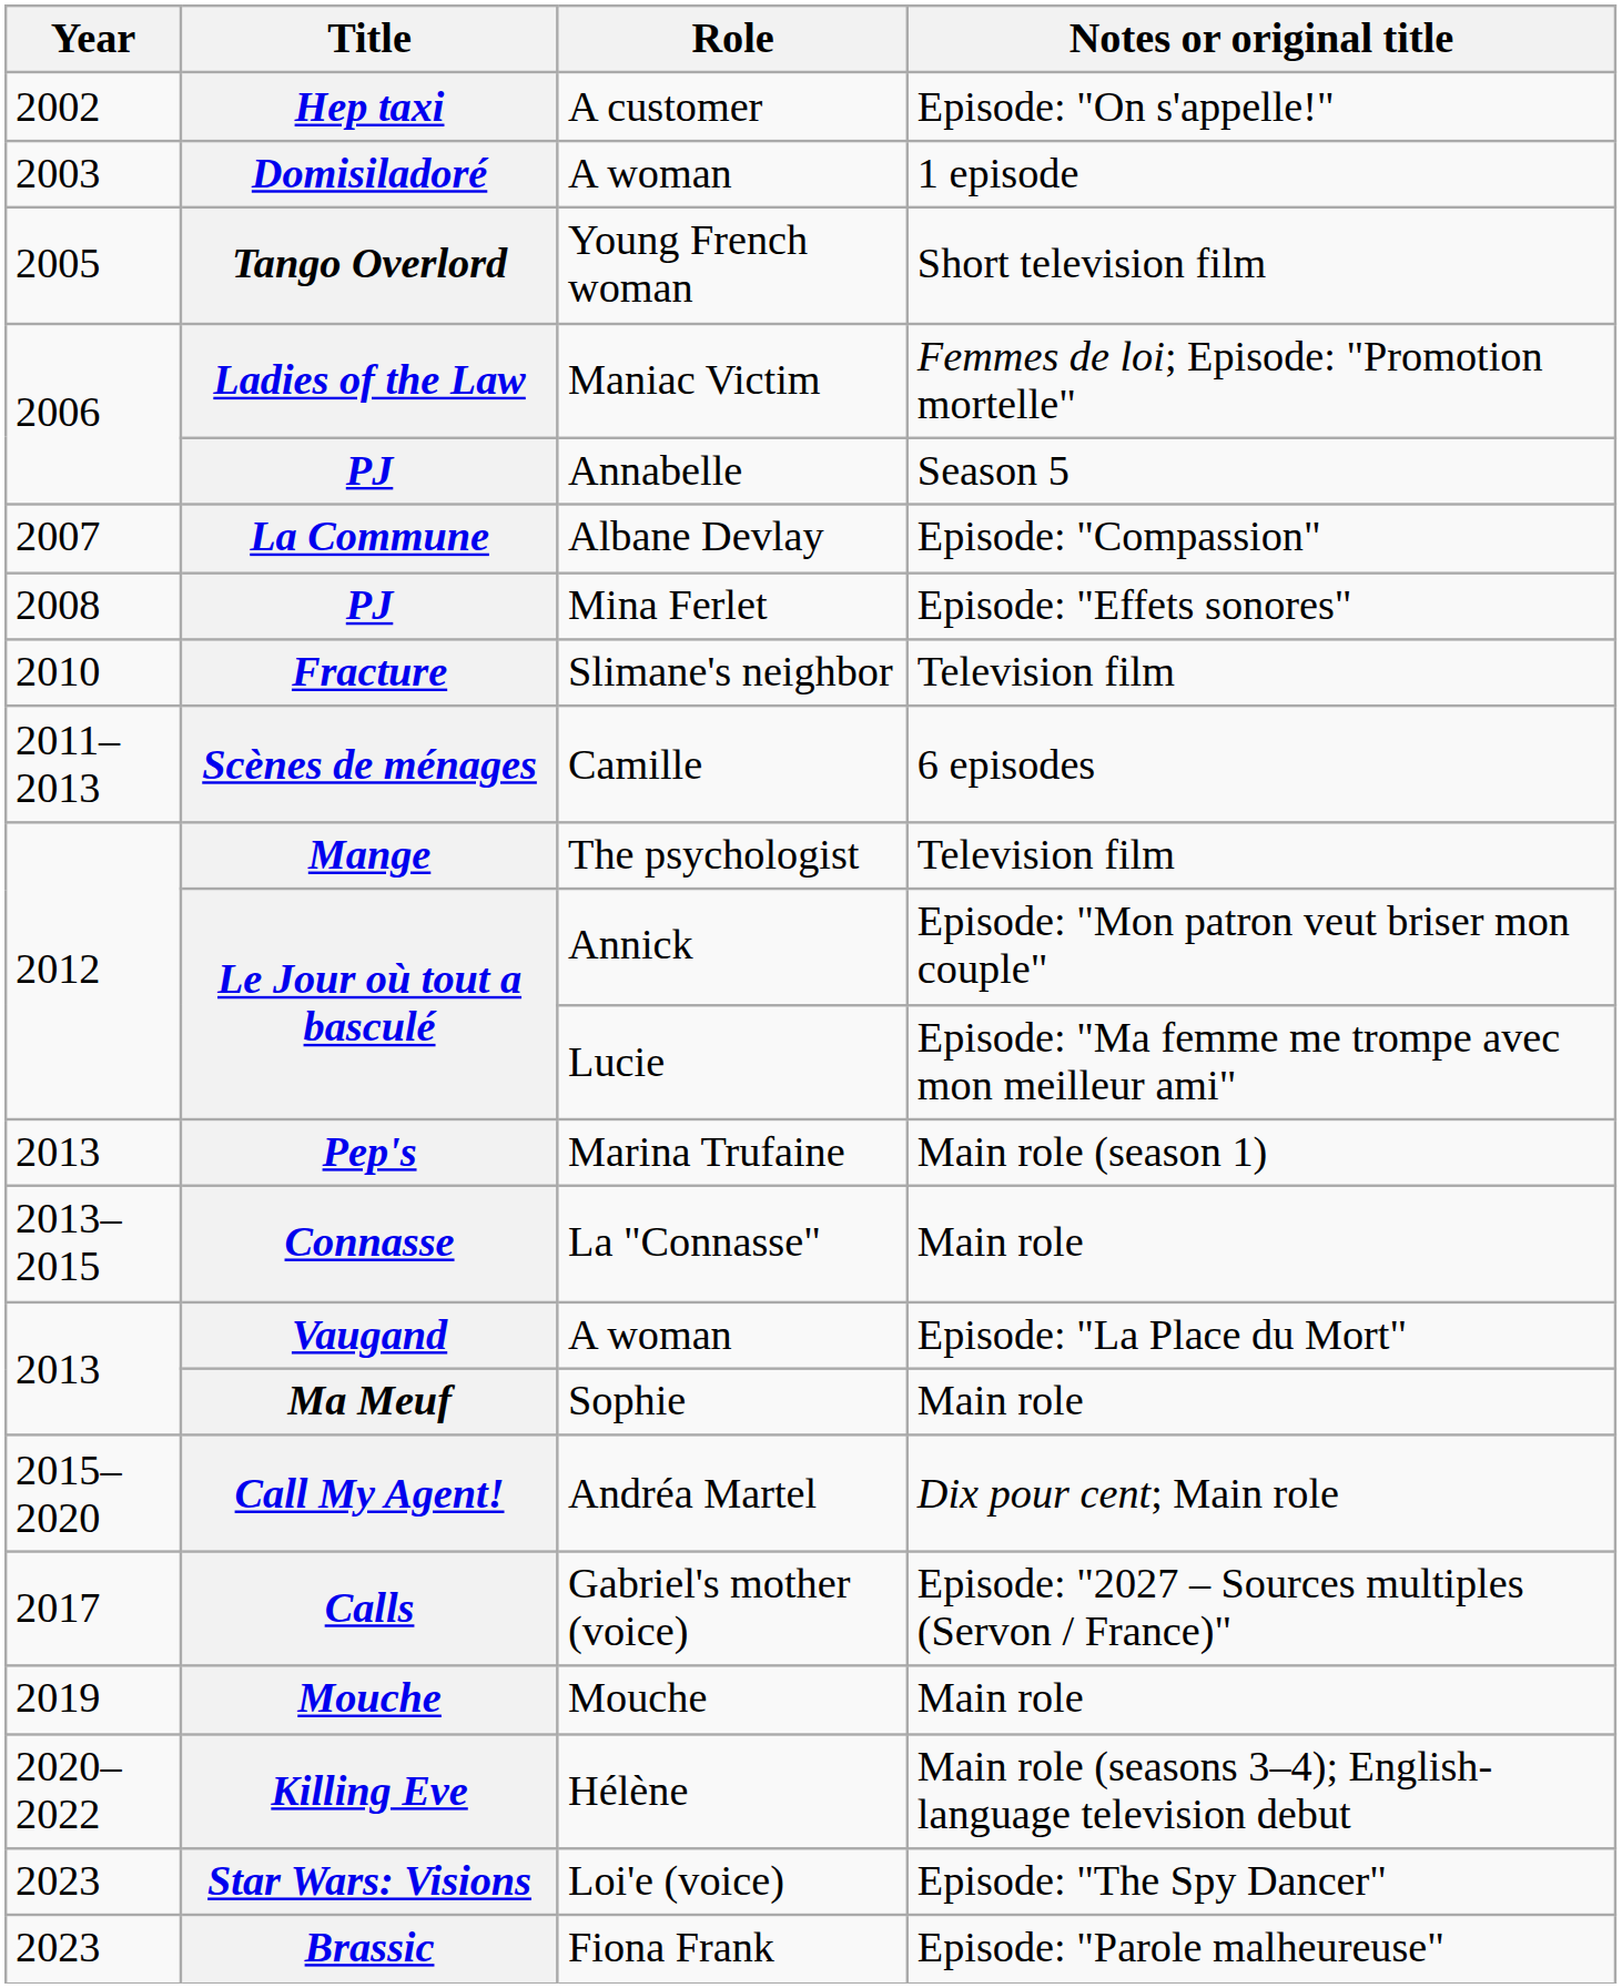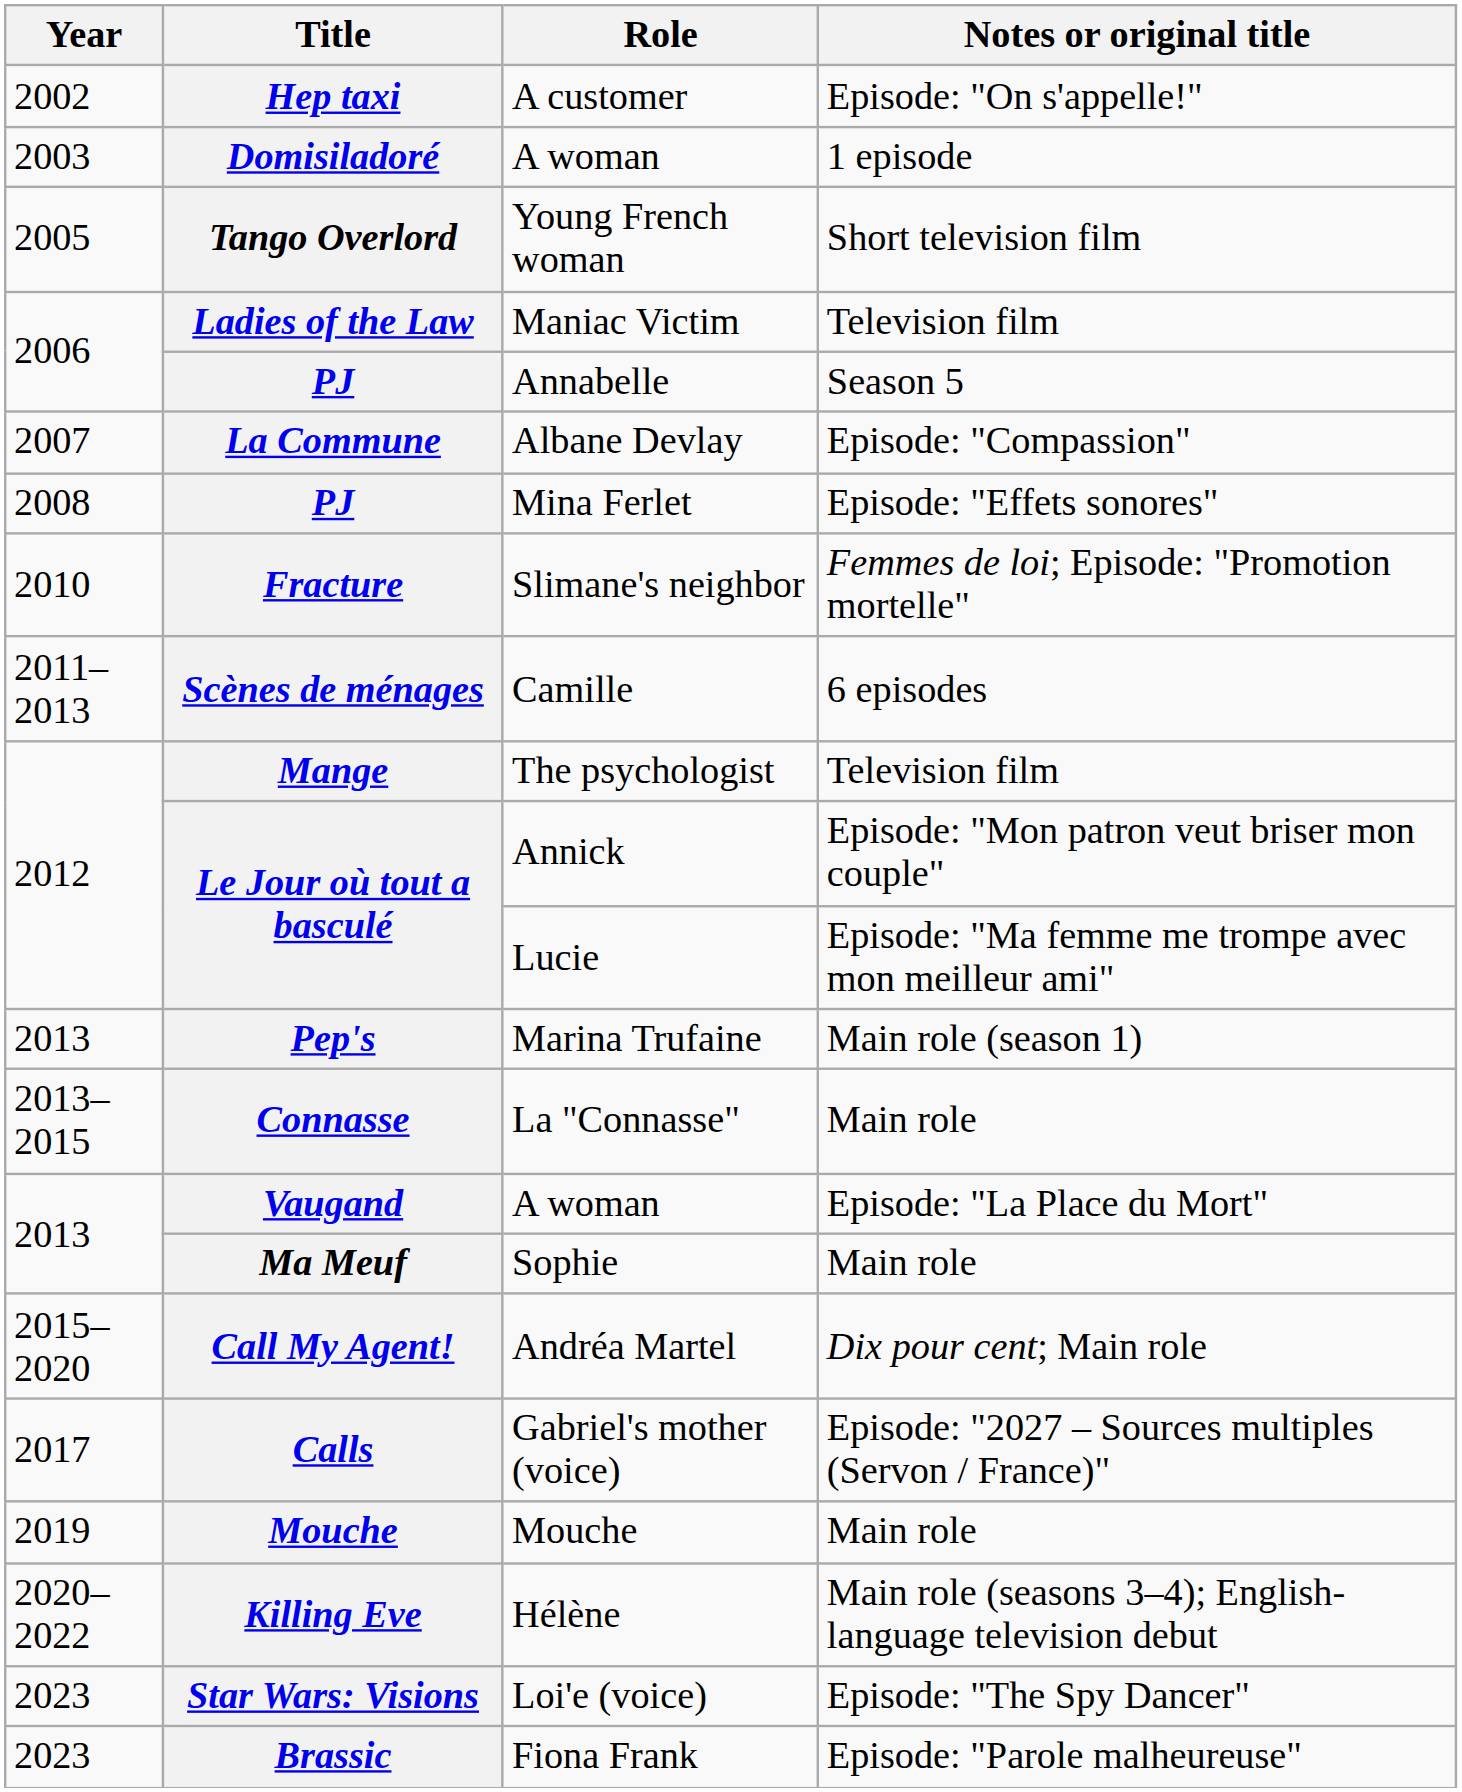Ladies of the Law | Notes or original title: Femmes de loi; Episode: "Promotion mortelle" -> Television film
Fracture | Notes or original title: Television film -> Femmes de loi; Episode: "Promotion mortelle"
